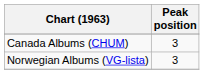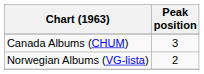Norwegian Albums (VG-lista) | Peak position: 3 -> 2
